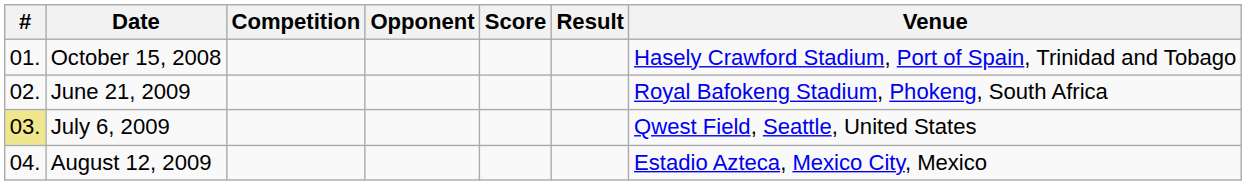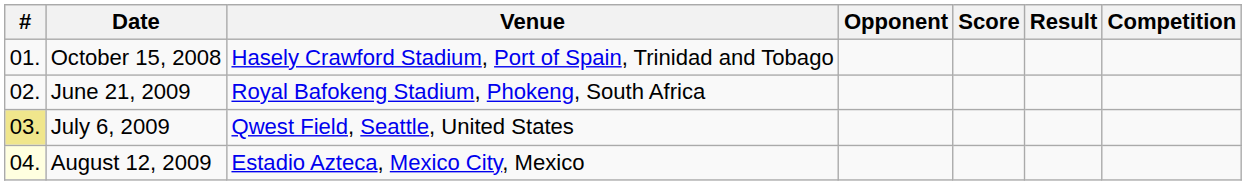columns swapped: Venue <-> Competition
August 12, 2009 | #: no background -> lightyellow background
